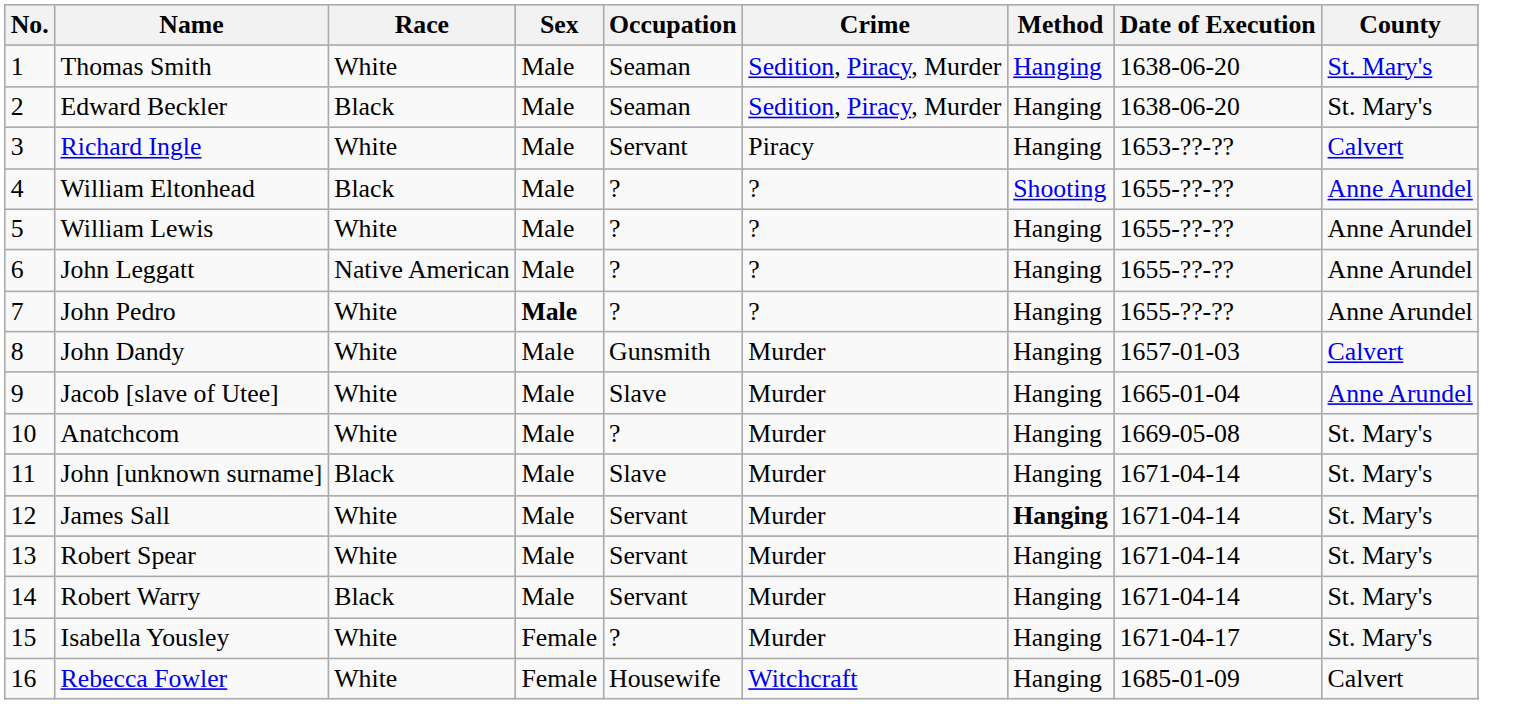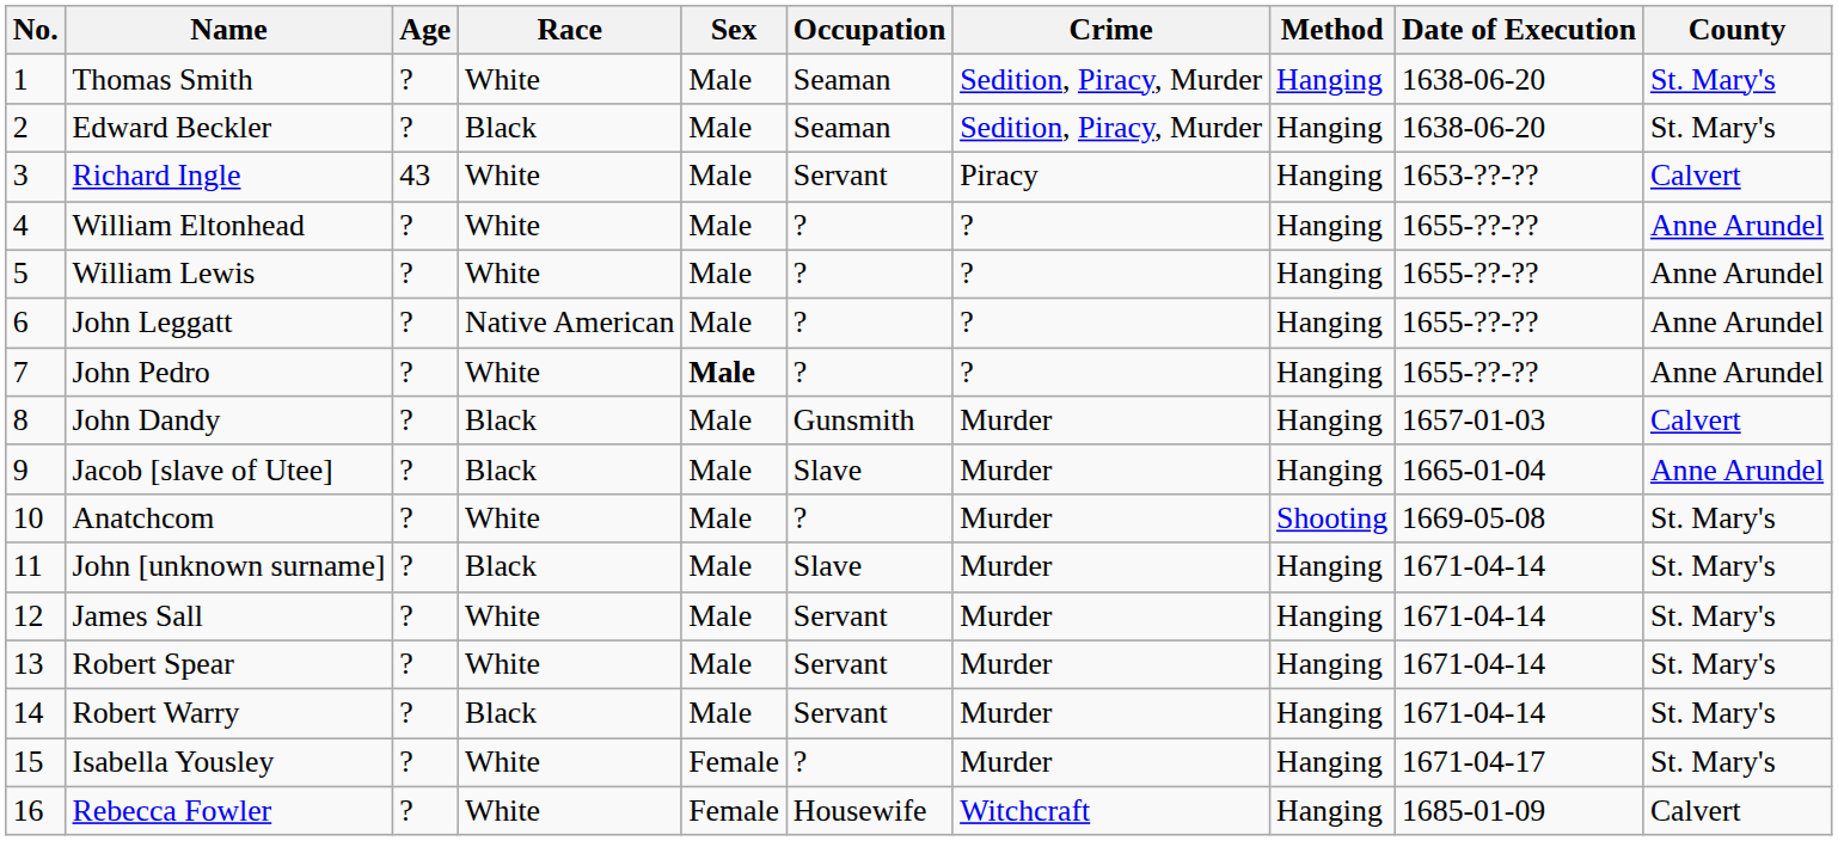+ column: Age | ? | ? | 43 | ? | ? | ? | ? | ? | ? | ? | ? | ? | ? | ? | ? | ?
William Eltonhead | Race: Black -> White
William Eltonhead | Method: Shooting -> Hanging
John Dandy | Race: White -> Black
Jacob [slave of Utee] | Race: White -> Black
Anatchcom | Method: Hanging -> Shooting
James Sall | Method: bold -> normal
